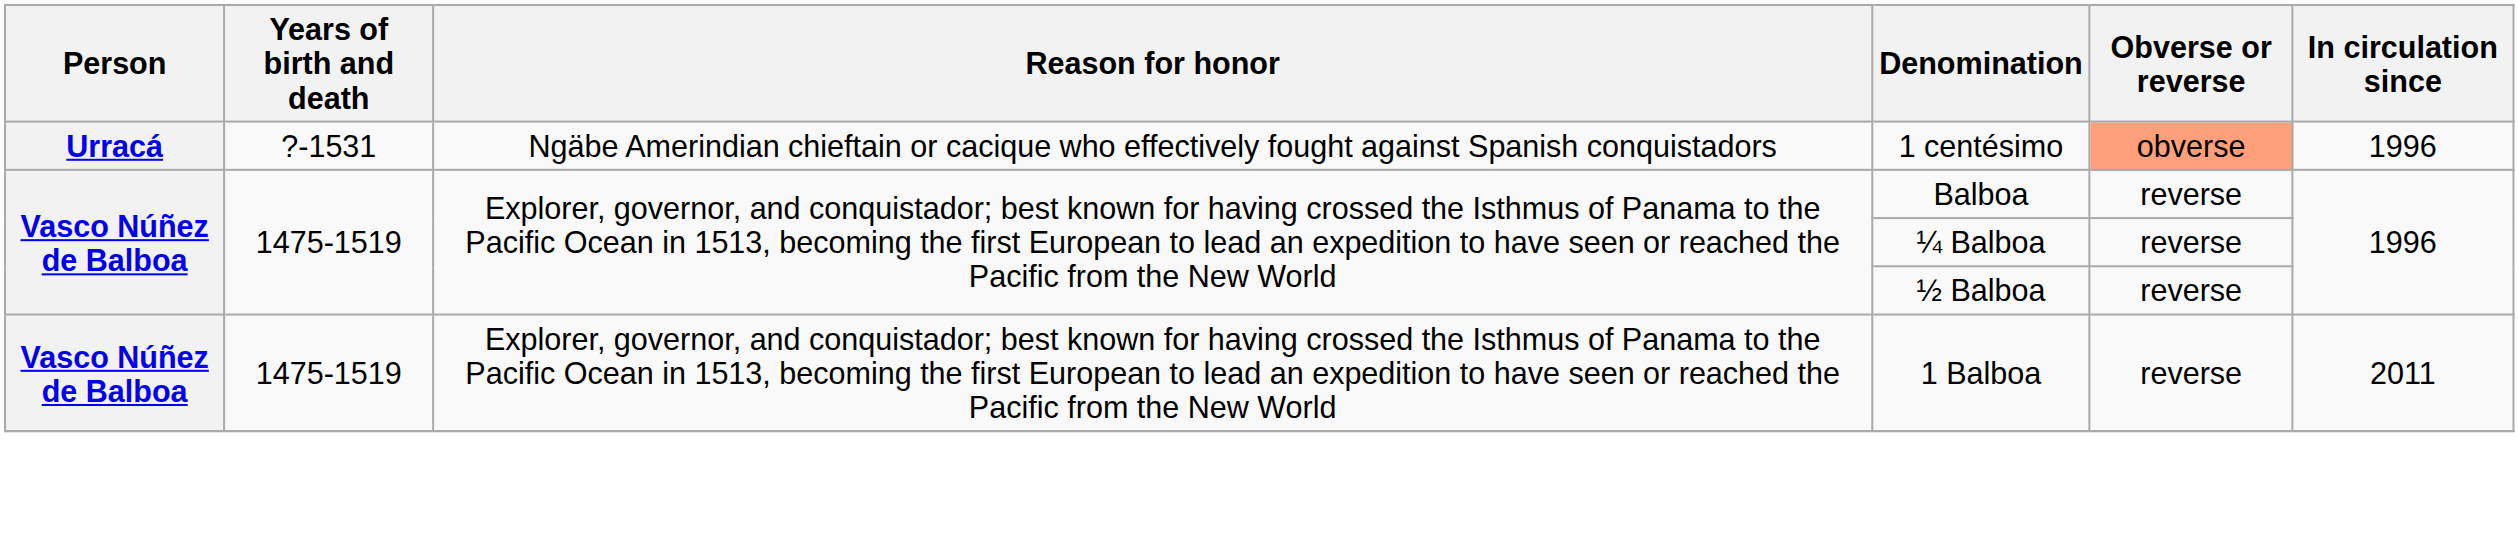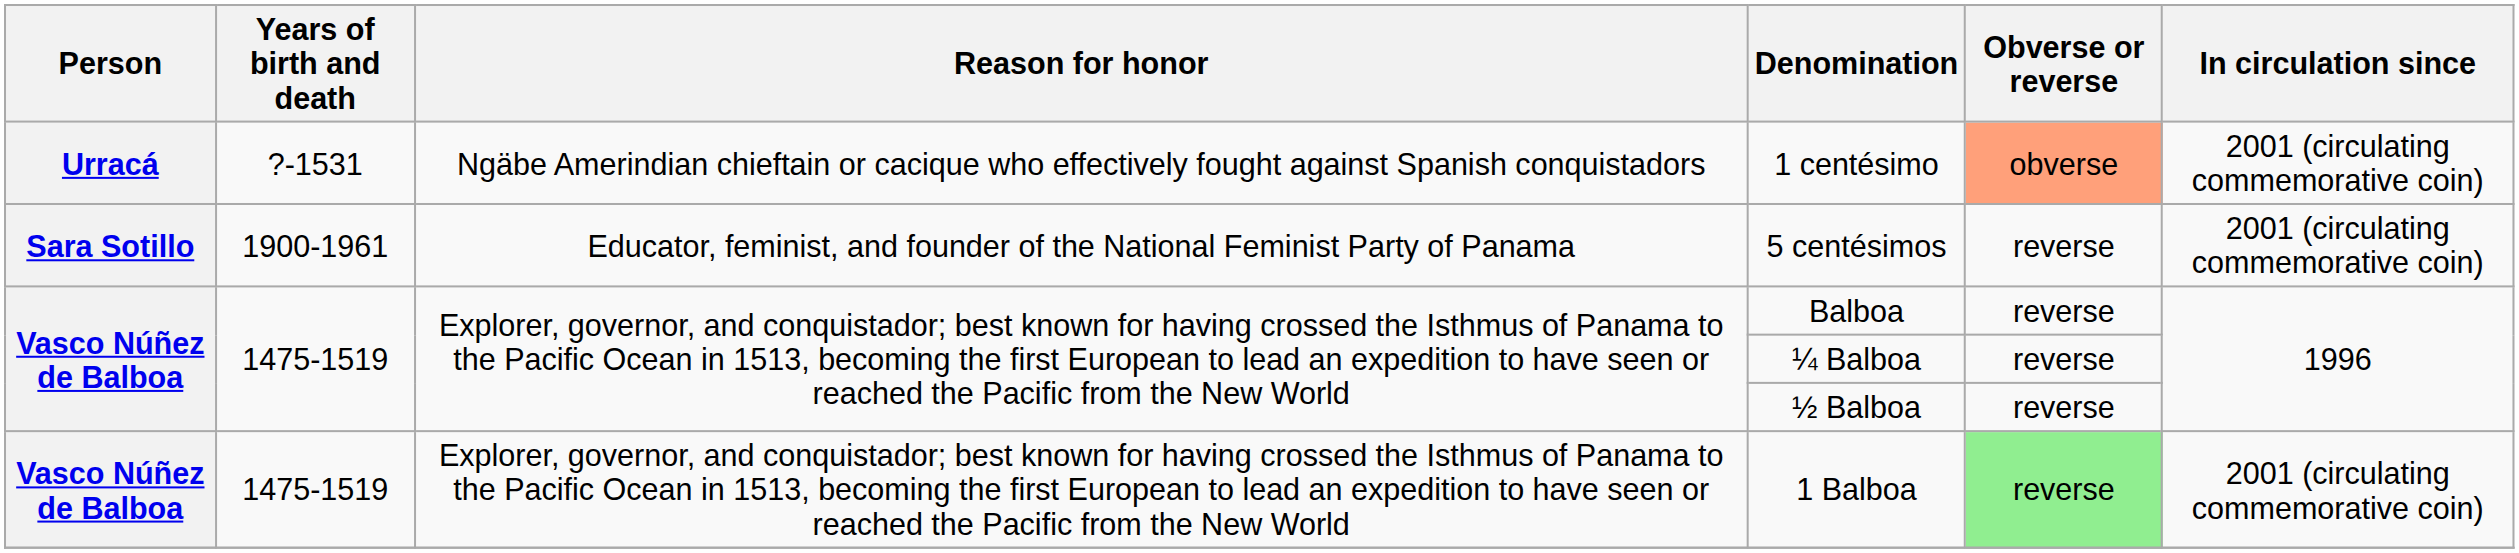1 centésimo | In circulation since: 1996 -> 2001 (circulating commemorative coin)
+ row: Sara Sotillo | 1900-1961 | Educator, feminist, and founder of the National Feminist Party of Panama | 5 centésimos | reverse | 2001 (circulating commemorative coin)
1 Balboa | Obverse or reverse: no background -> lightgreen background
1 Balboa | In circulation since: 2011 -> 2001 (circulating commemorative coin)
